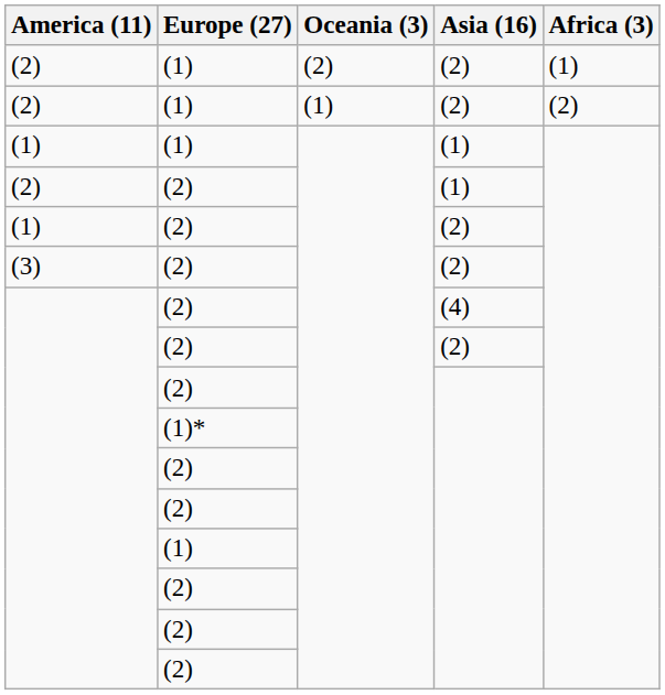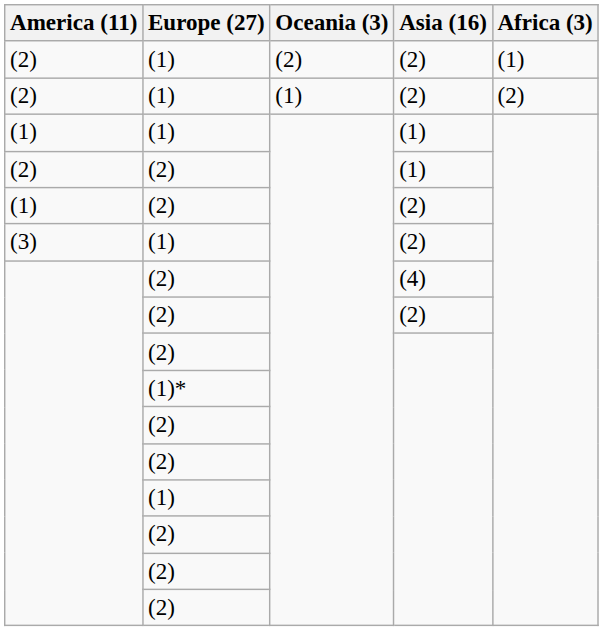(3) | Europe (27): (2) -> (1)
